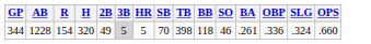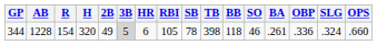+ column: RBI | 105
344 | HR: 5 -> 6
344 | SB: 70 -> 78
